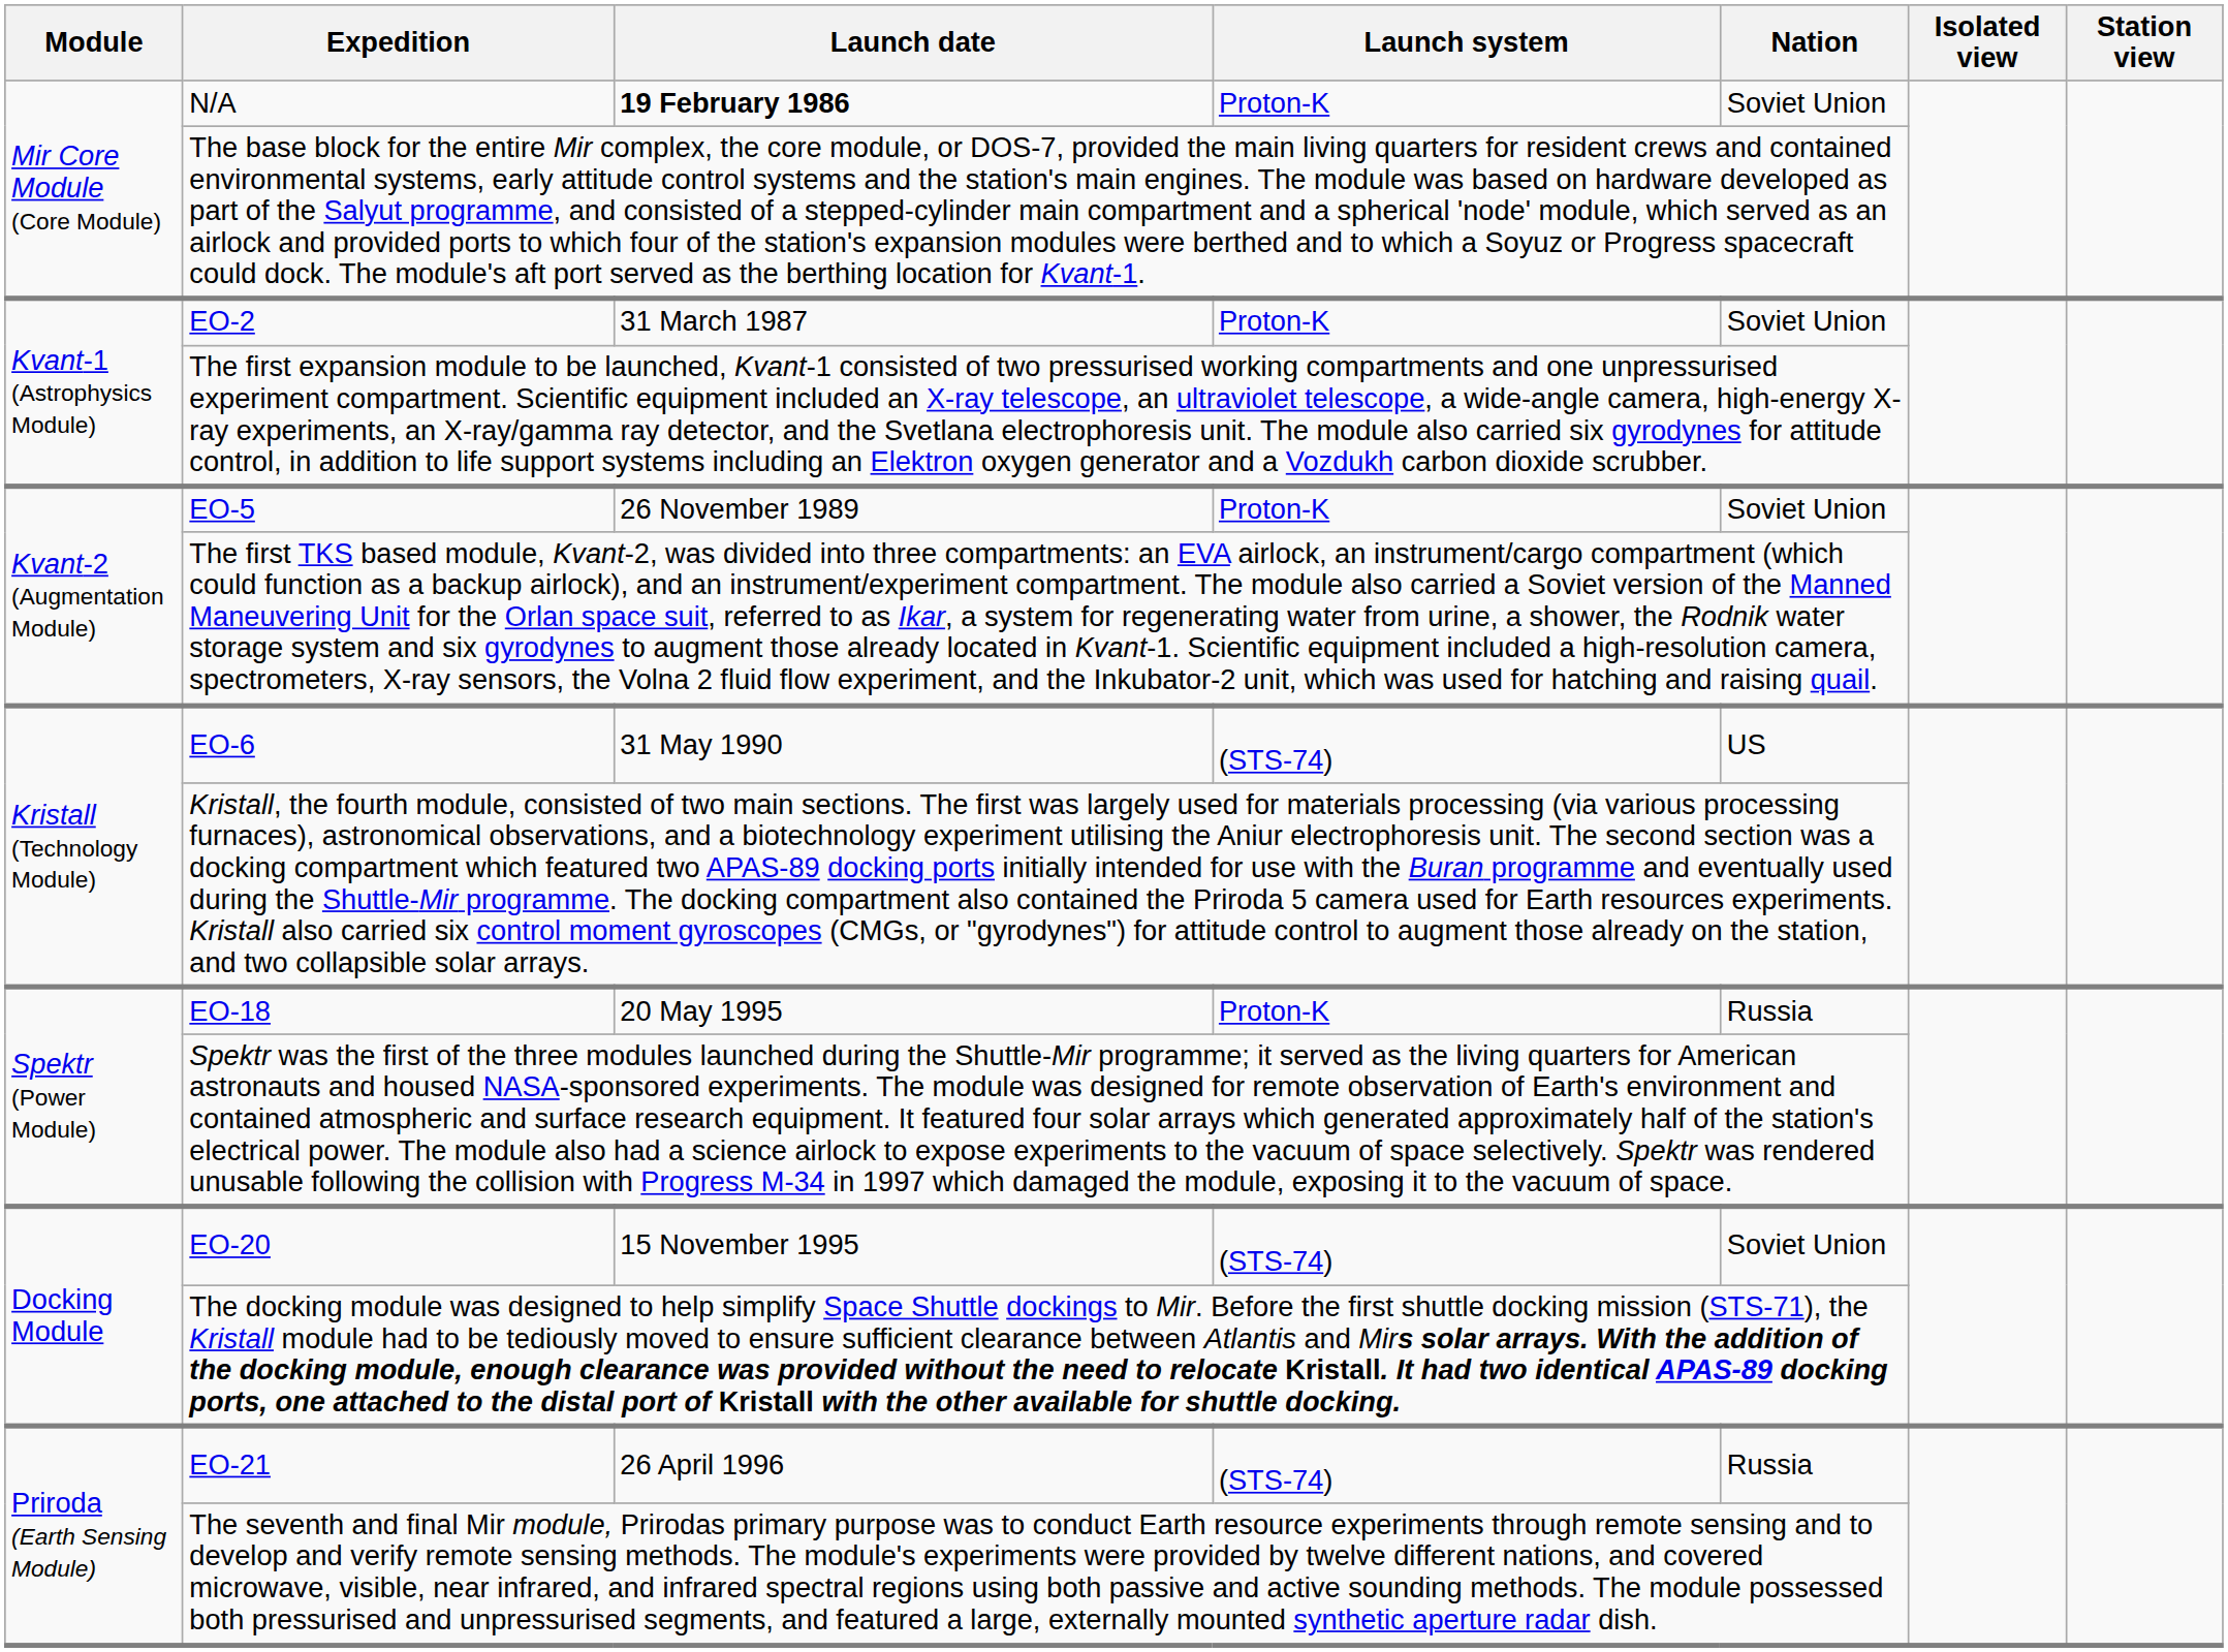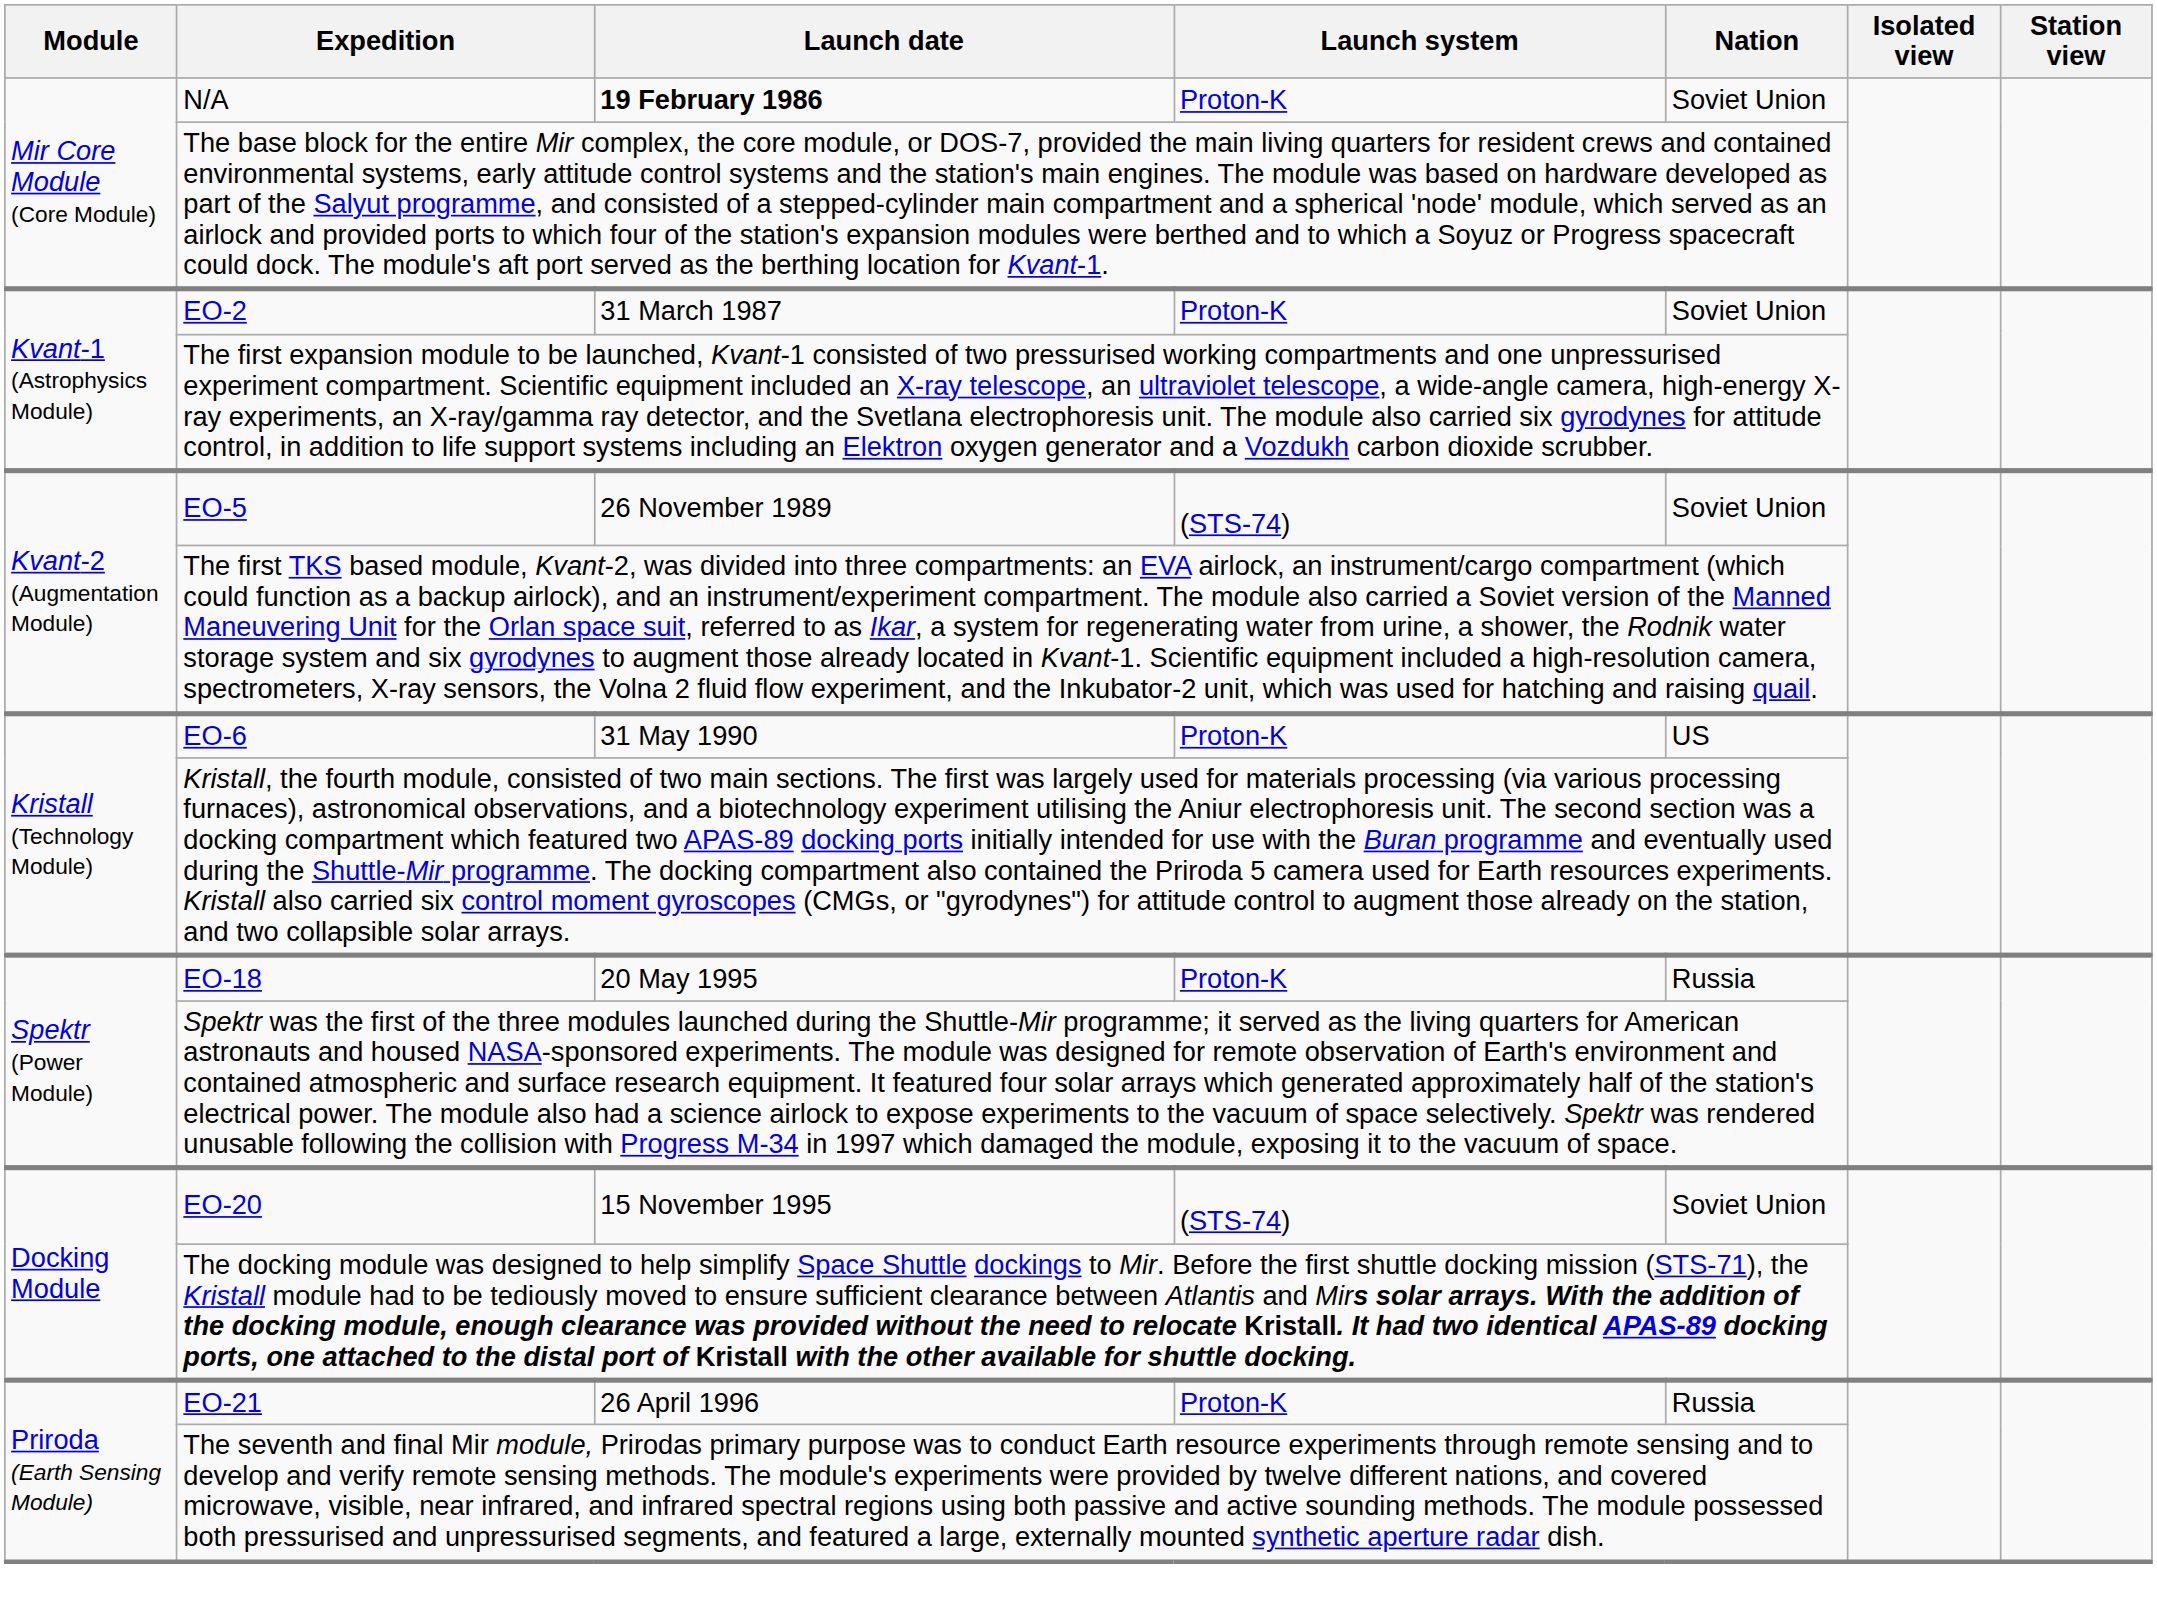EO-5 | Launch system: Proton-K -> (STS-74)
EO-6 | Launch system: (STS-74) -> Proton-K
EO-21 | Launch system: (STS-74) -> Proton-K
